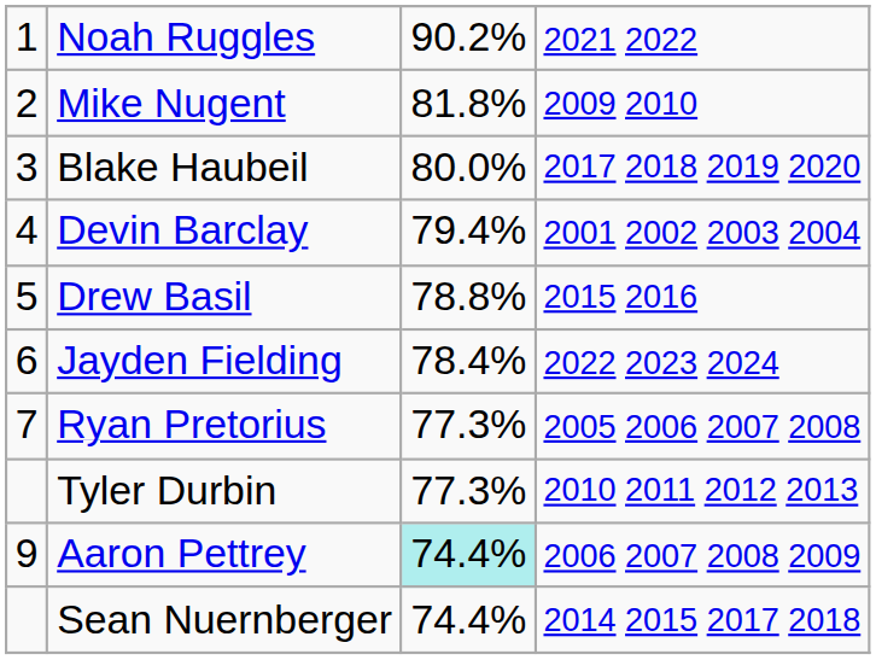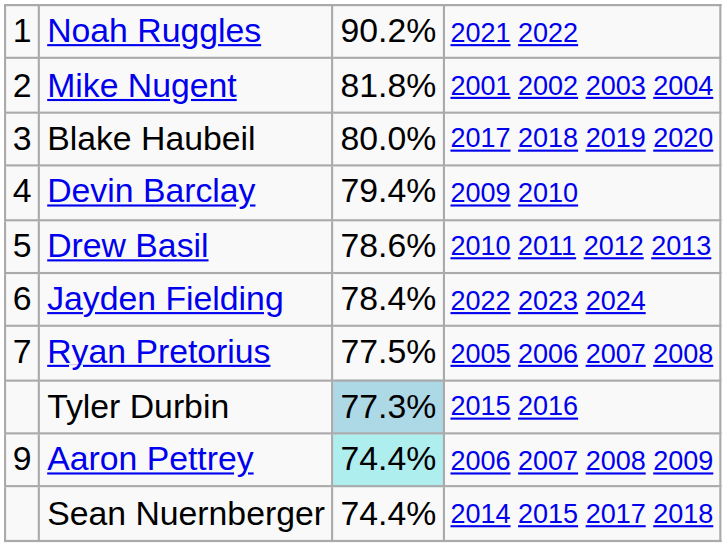Mike Nugent | column 4: 2009 2010 -> 2001 2002 2003 2004
Devin Barclay | column 4: 2001 2002 2003 2004 -> 2009 2010
Drew Basil | column 3: 78.8% -> 78.6%
Drew Basil | column 4: 2015 2016 -> 2010 2011 2012 2013
Ryan Pretorius | column 3: 77.3% -> 77.5%
Tyler Durbin | column 3: no background -> lightblue background
Tyler Durbin | column 4: 2010 2011 2012 2013 -> 2015 2016
